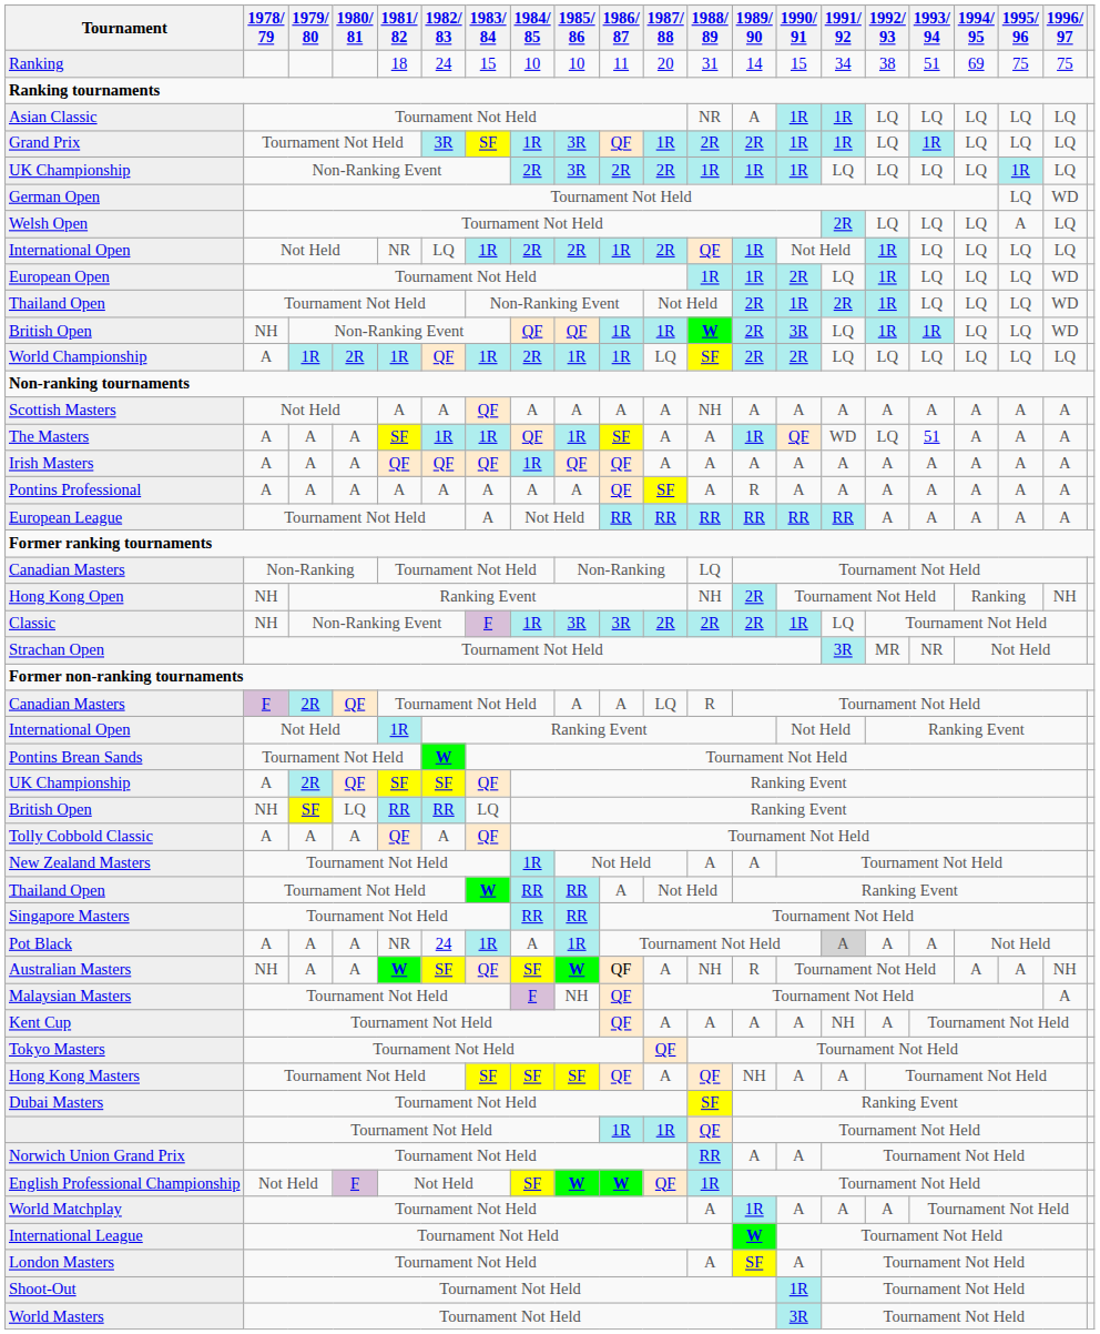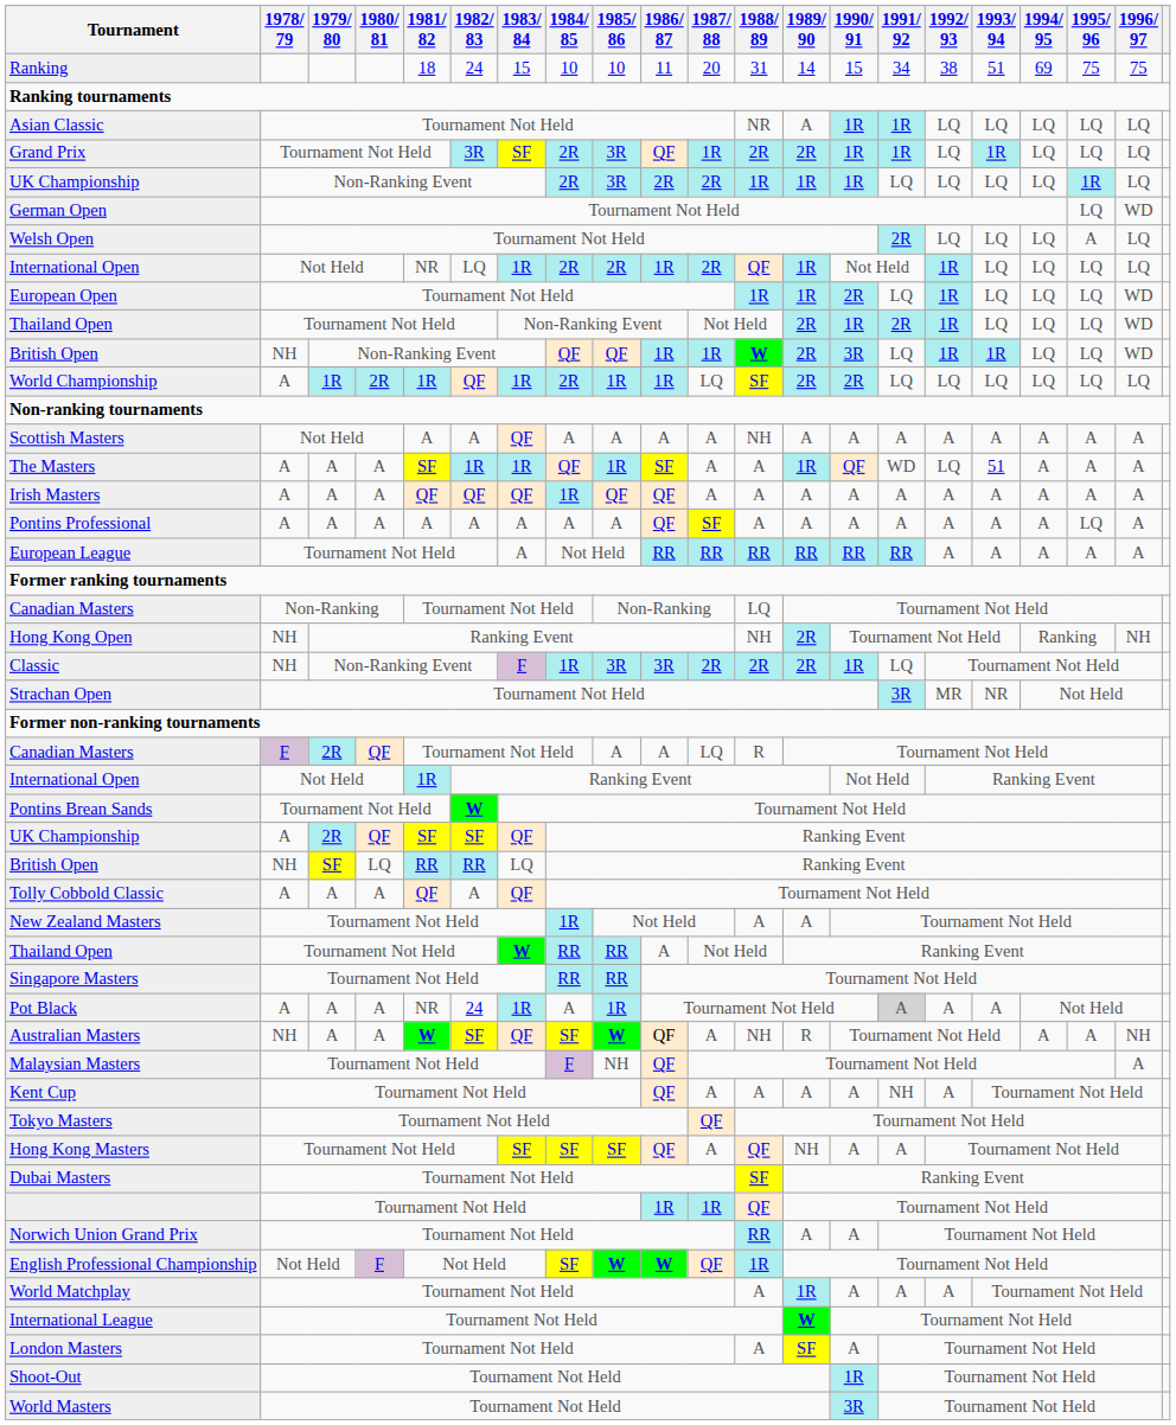Grand Prix | 1984/ 85: 1R -> 2R
Pontins Professional | 1989/ 90: R -> A
Pontins Professional | 1995/ 96: A -> LQ
